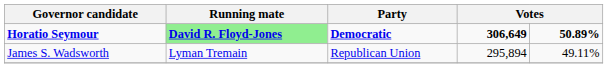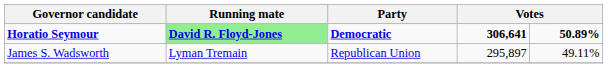Horatio Seymour | column 4: 306,649 -> 306,641
James S. Wadsworth | column 4: 295,894 -> 295,897
